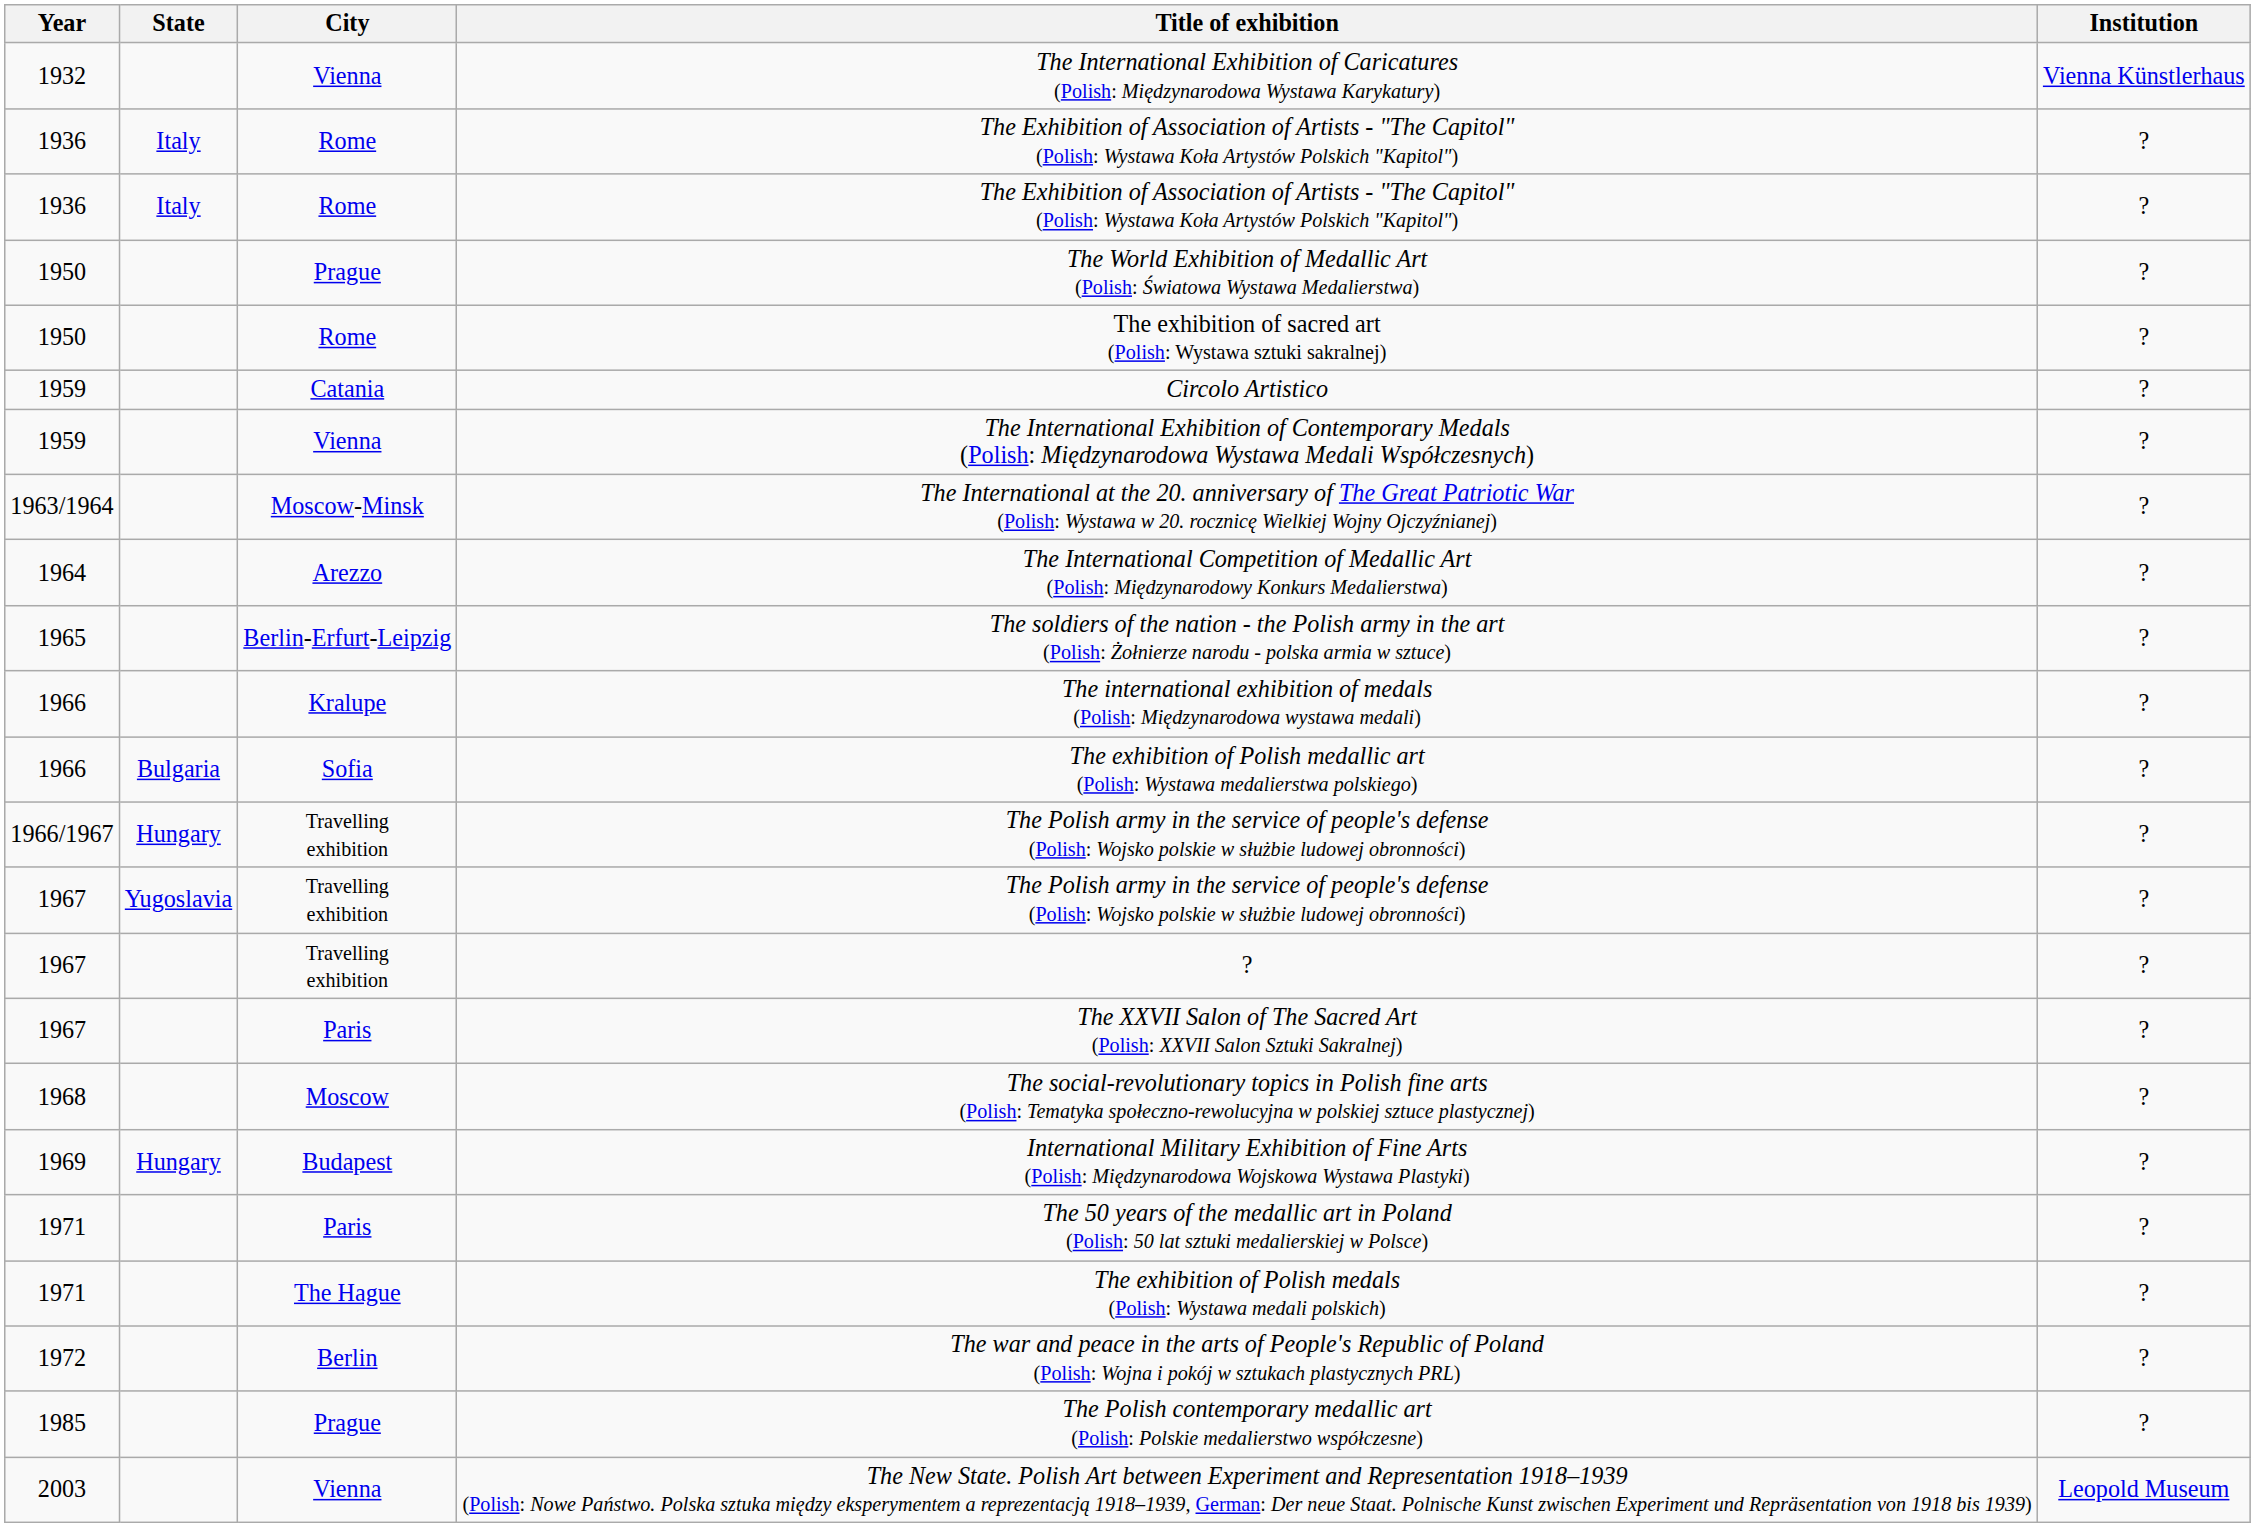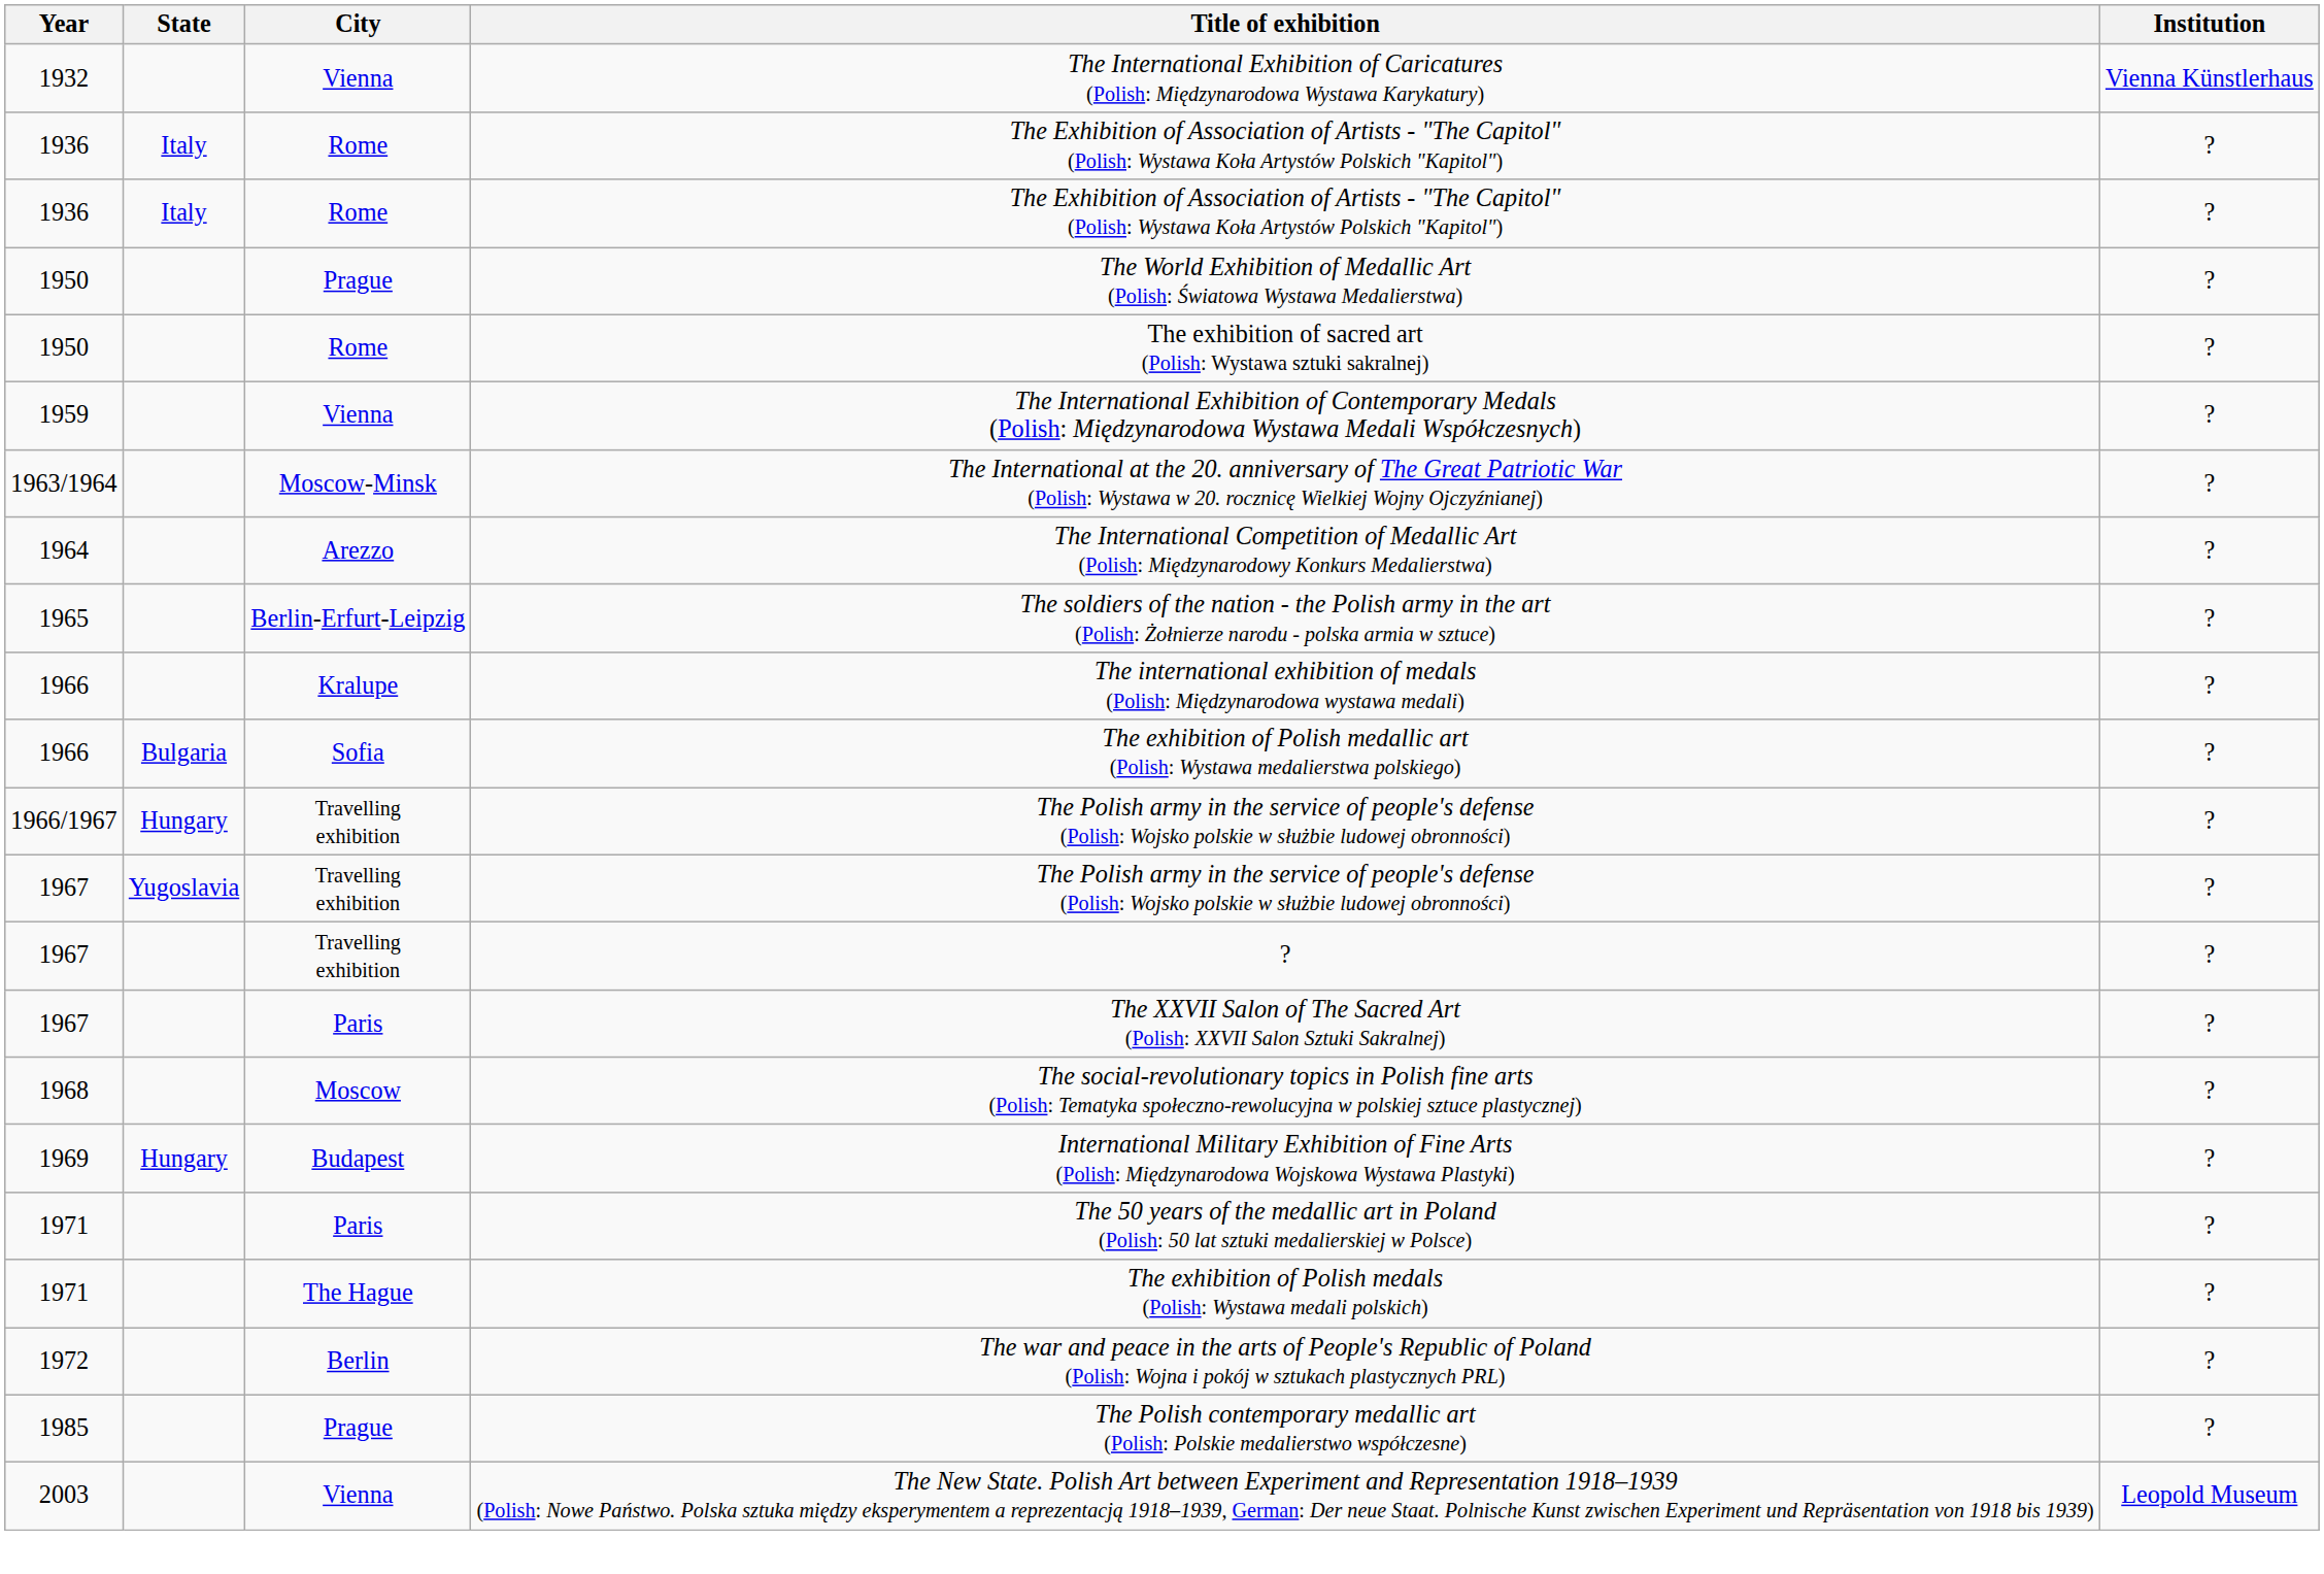- row: 1959 | Catania | Circolo Artistico | ?
